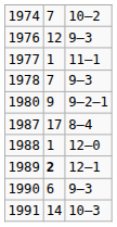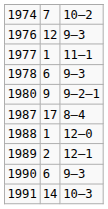1978 | column 2: 7 -> 6
1989 | column 2: bold -> normal
